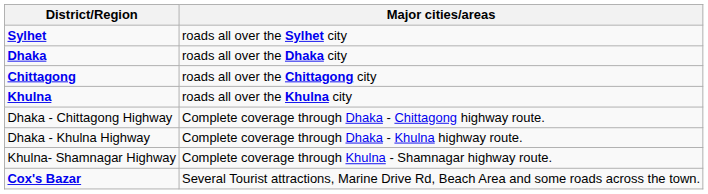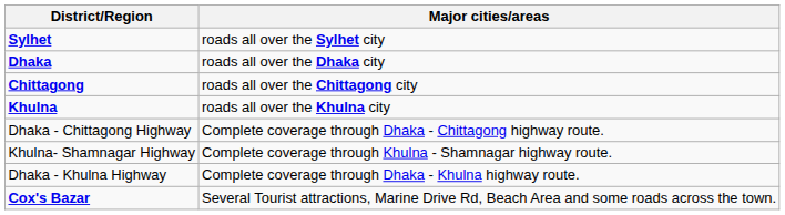rows swapped: Dhaka - Khulna Highway <-> Khulna- Shamnagar Highway
